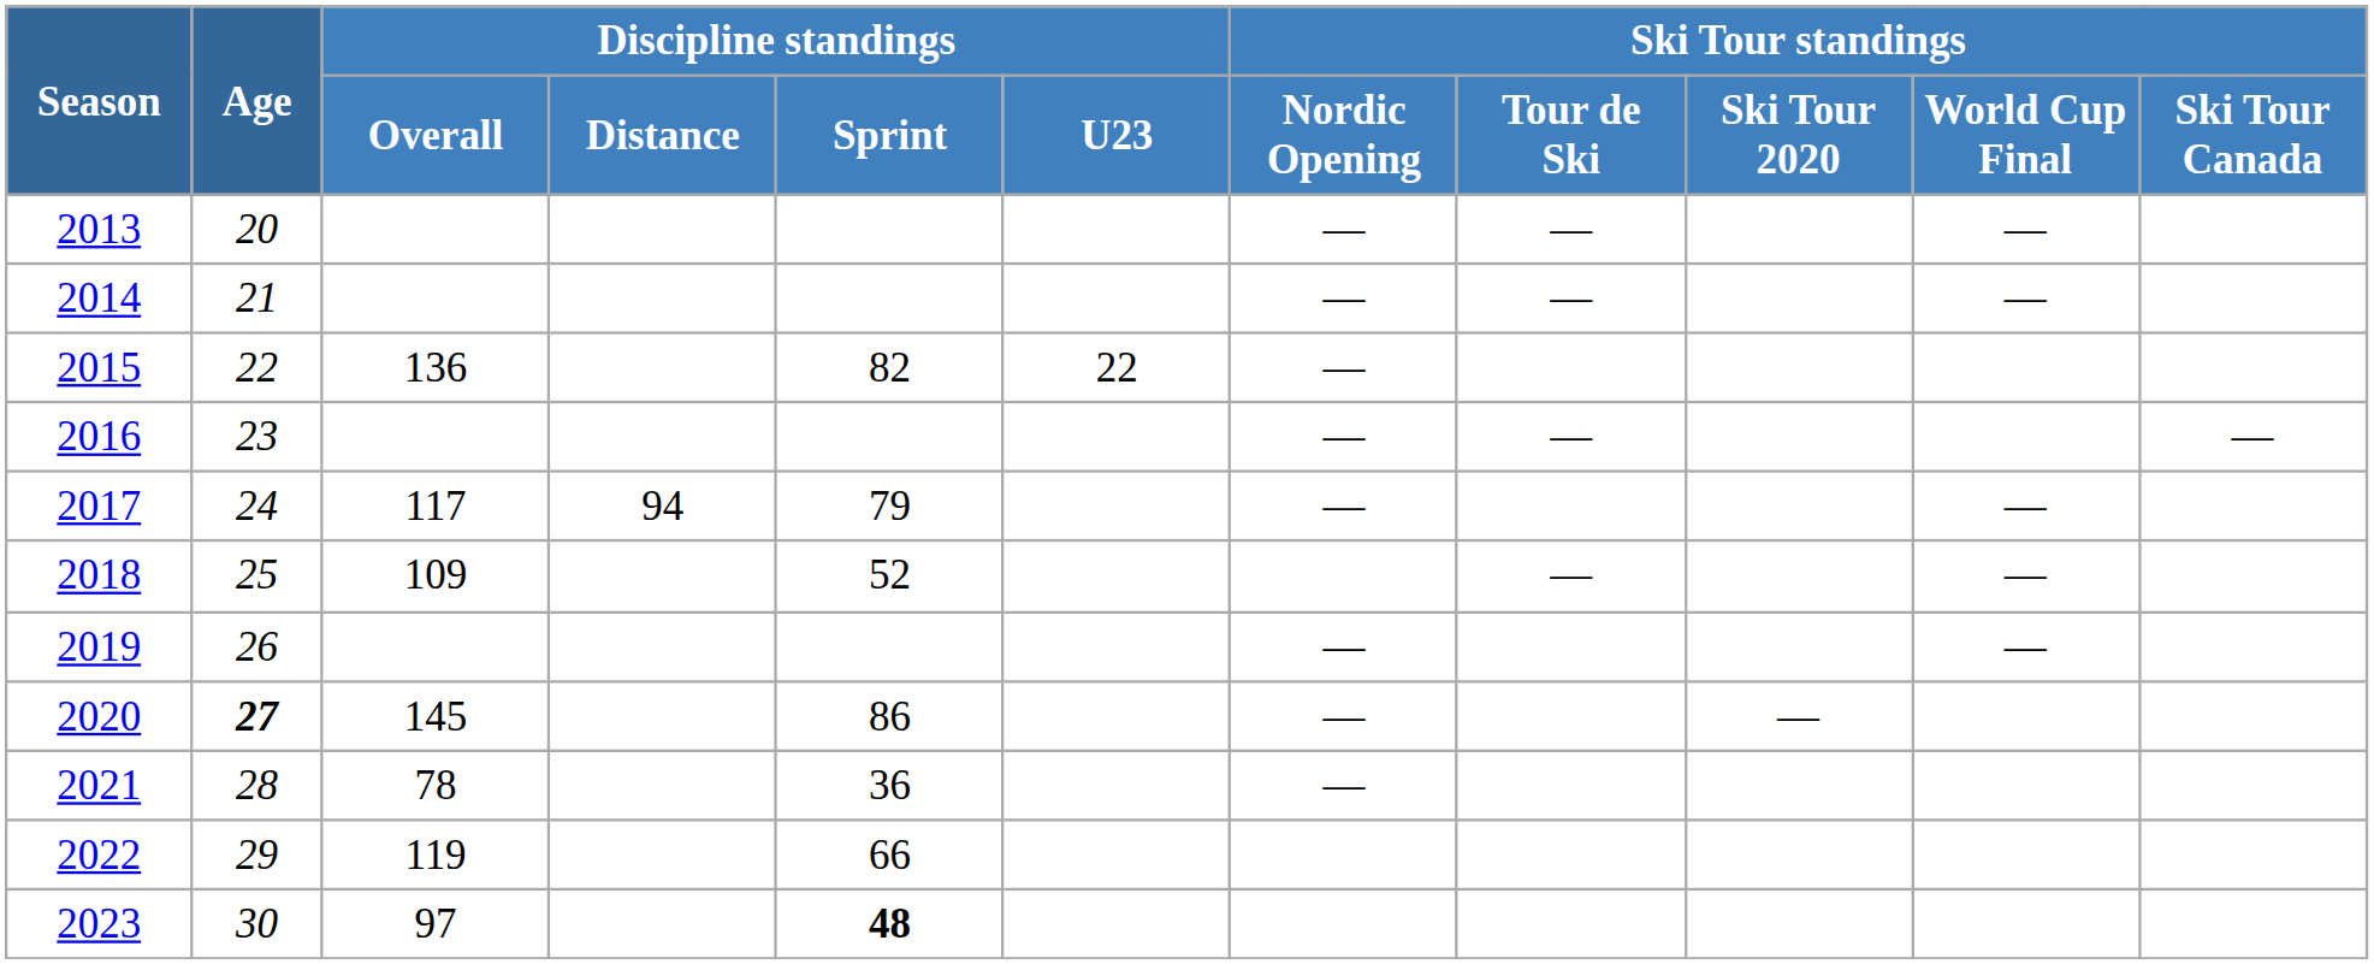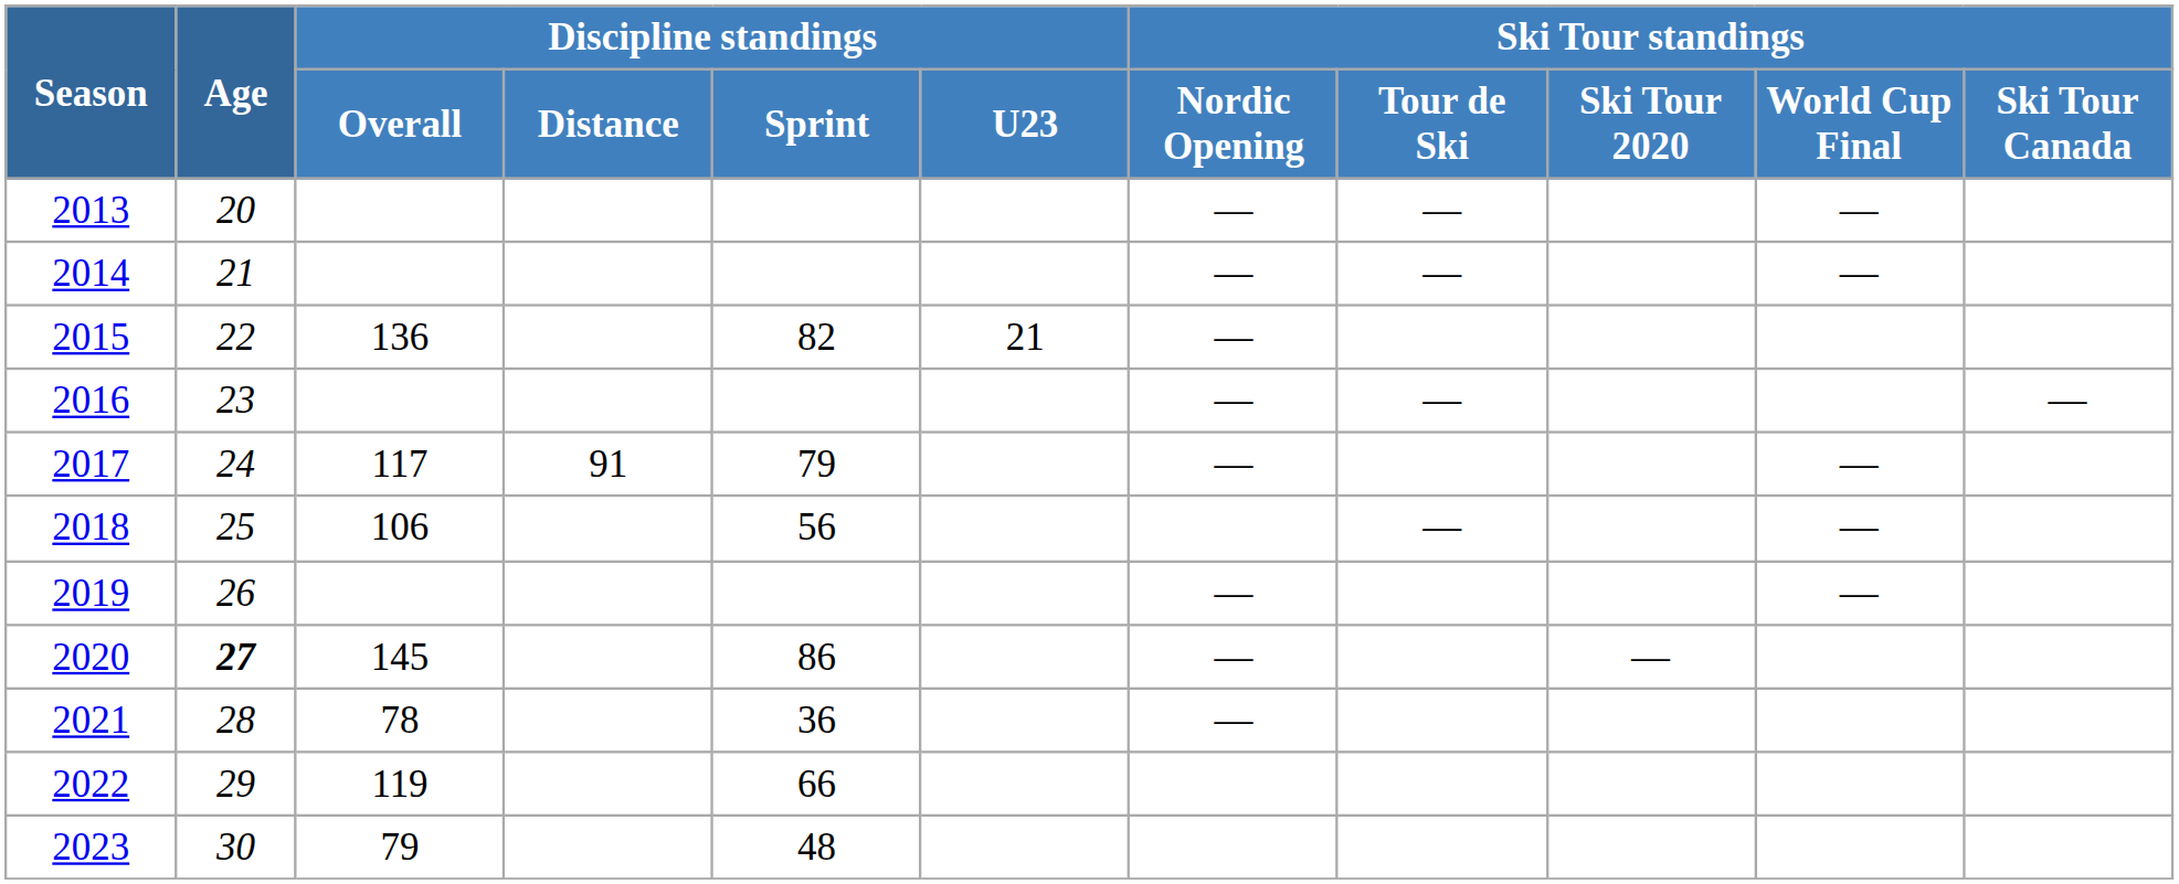2015 | Discipline standings / U23: 22 -> 21
2017 | Discipline standings / Distance: 94 -> 91
2018 | Discipline standings / Overall: 109 -> 106
2018 | Discipline standings / Sprint: 52 -> 56
2023 | Discipline standings / Overall: 97 -> 79
2023 | Discipline standings / Sprint: bold -> normal
